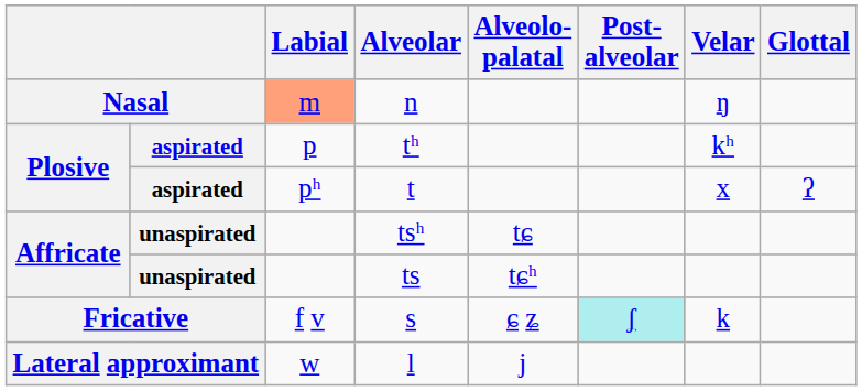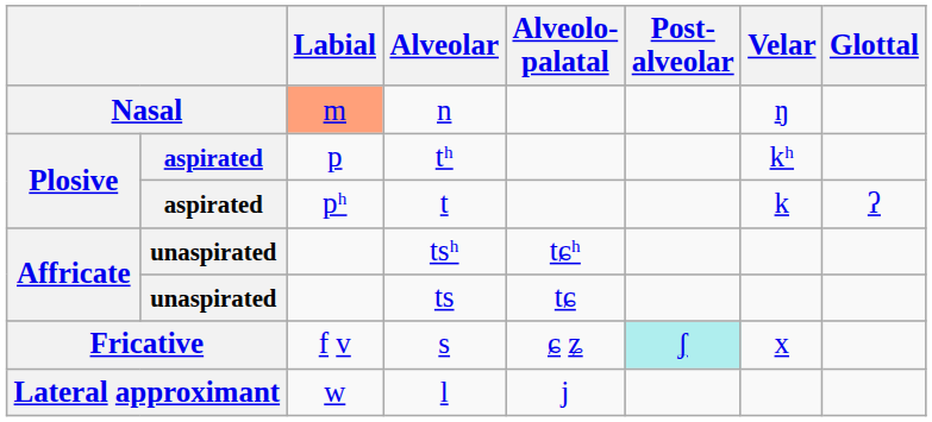t | Velar: x -> k
tsʰ | Alveolo- palatal: tɕ -> tɕʰ
ts | Alveolo- palatal: tɕʰ -> tɕ
s | Velar: k -> x
